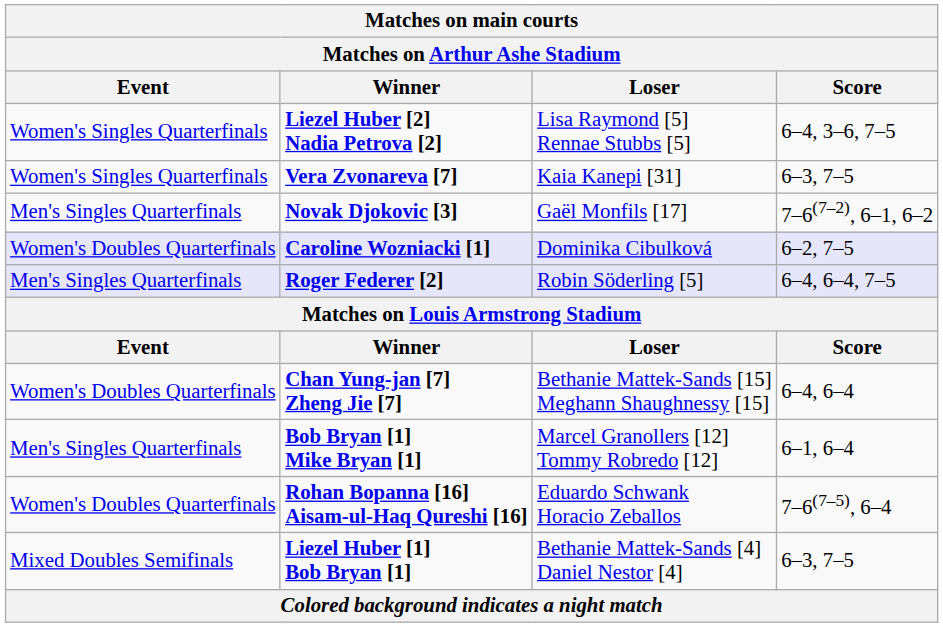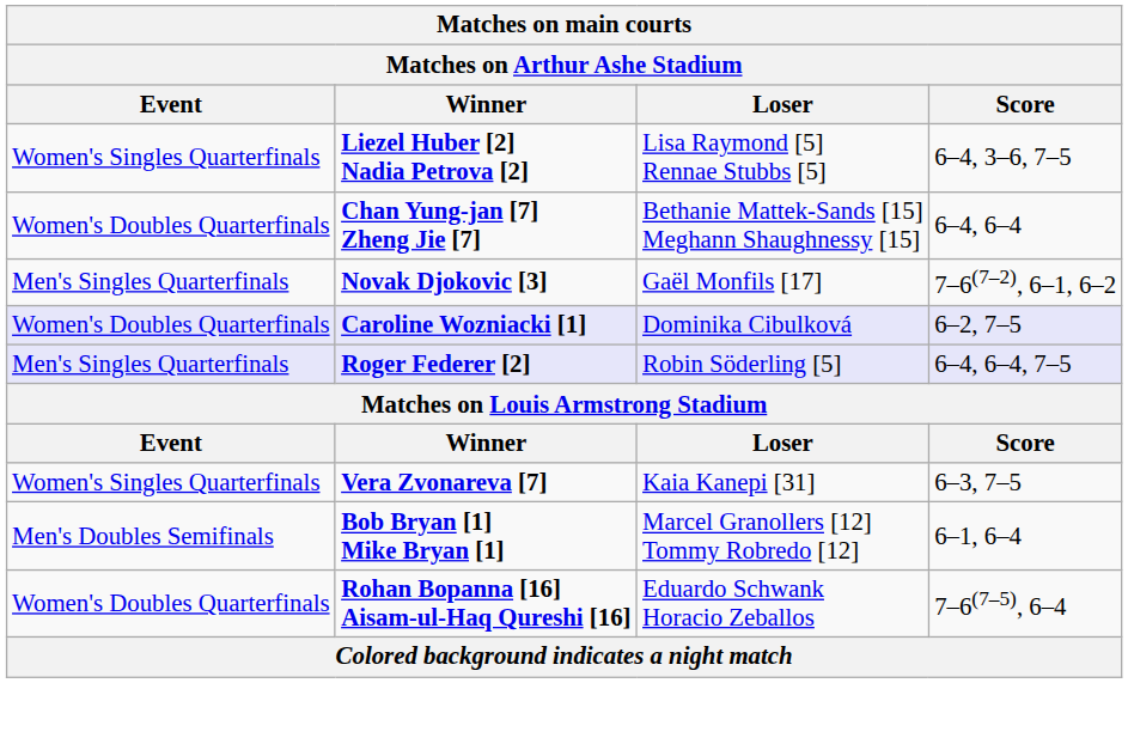rows swapped: Vera Zvonareva [7] <-> Chan Yung-jan [7] Zheng Jie [7]
Bob Bryan [1] Mike Bryan [1] | Event: Men's Singles Quarterfinals -> Men's Doubles Semifinals
- row: Mixed Doubles Semifinals | Liezel Huber [1] Bob Bryan [1] | Bethanie Mattek-Sands [4] Daniel Nestor [4] | 6–3, 7–5
